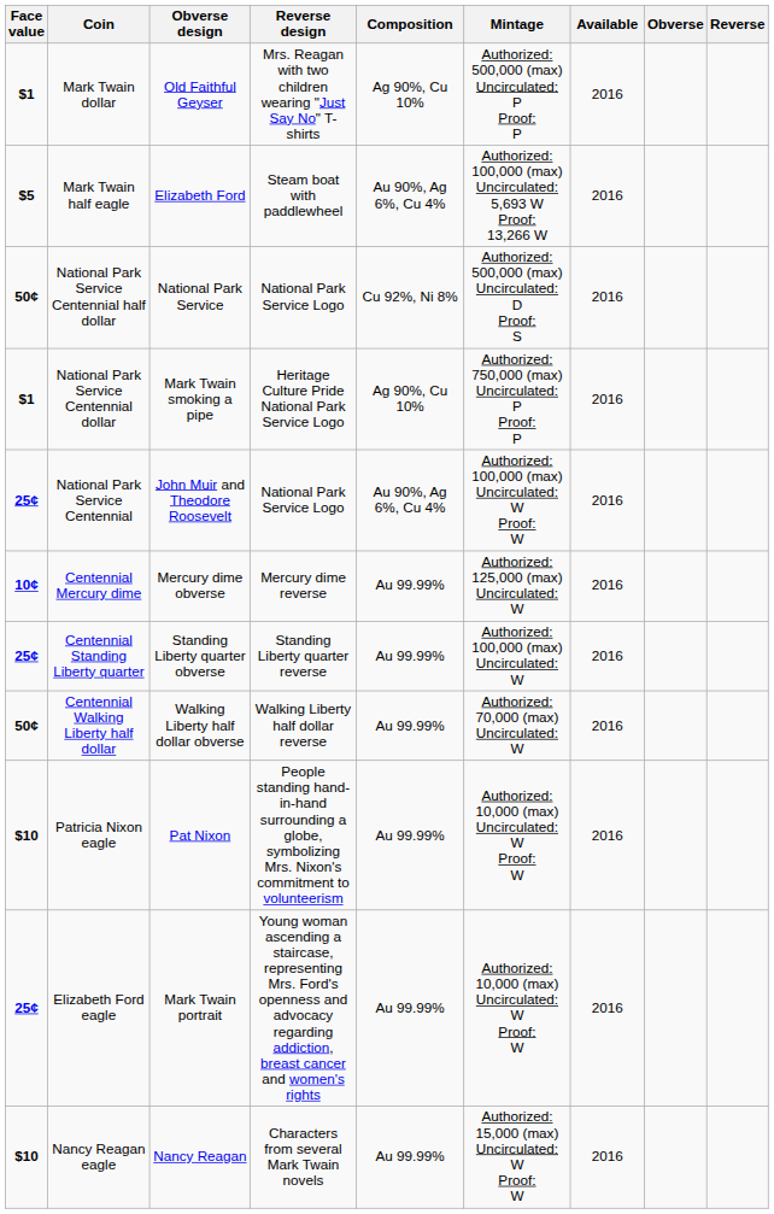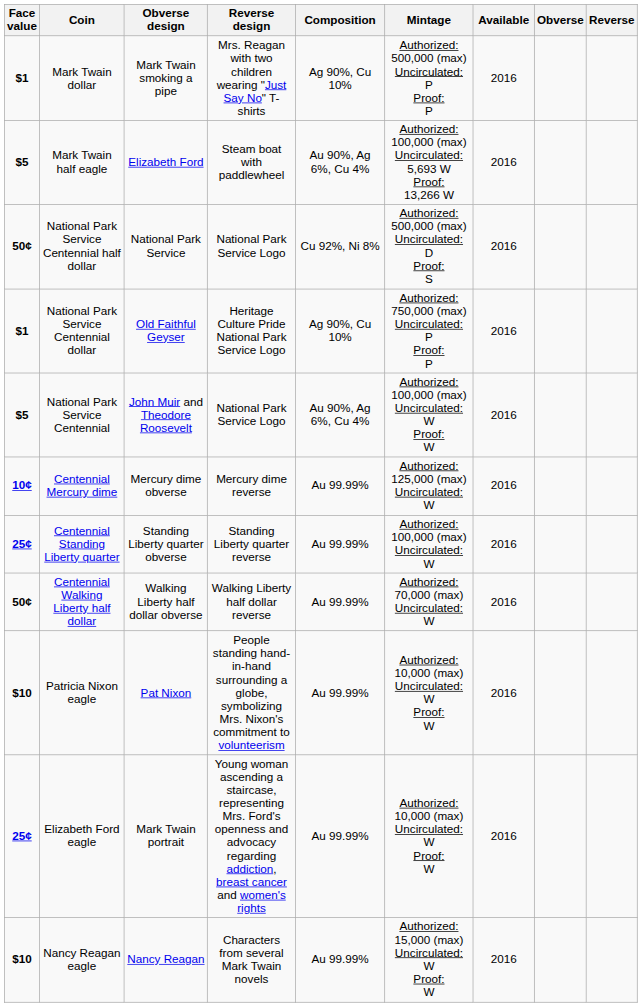Mark Twain dollar | Obverse design: Old Faithful Geyser -> Mark Twain smoking a pipe
National Park Service Centennial dollar | Obverse design: Mark Twain smoking a pipe -> Old Faithful Geyser
National Park Service Centennial | Face value: 25¢ -> $5
